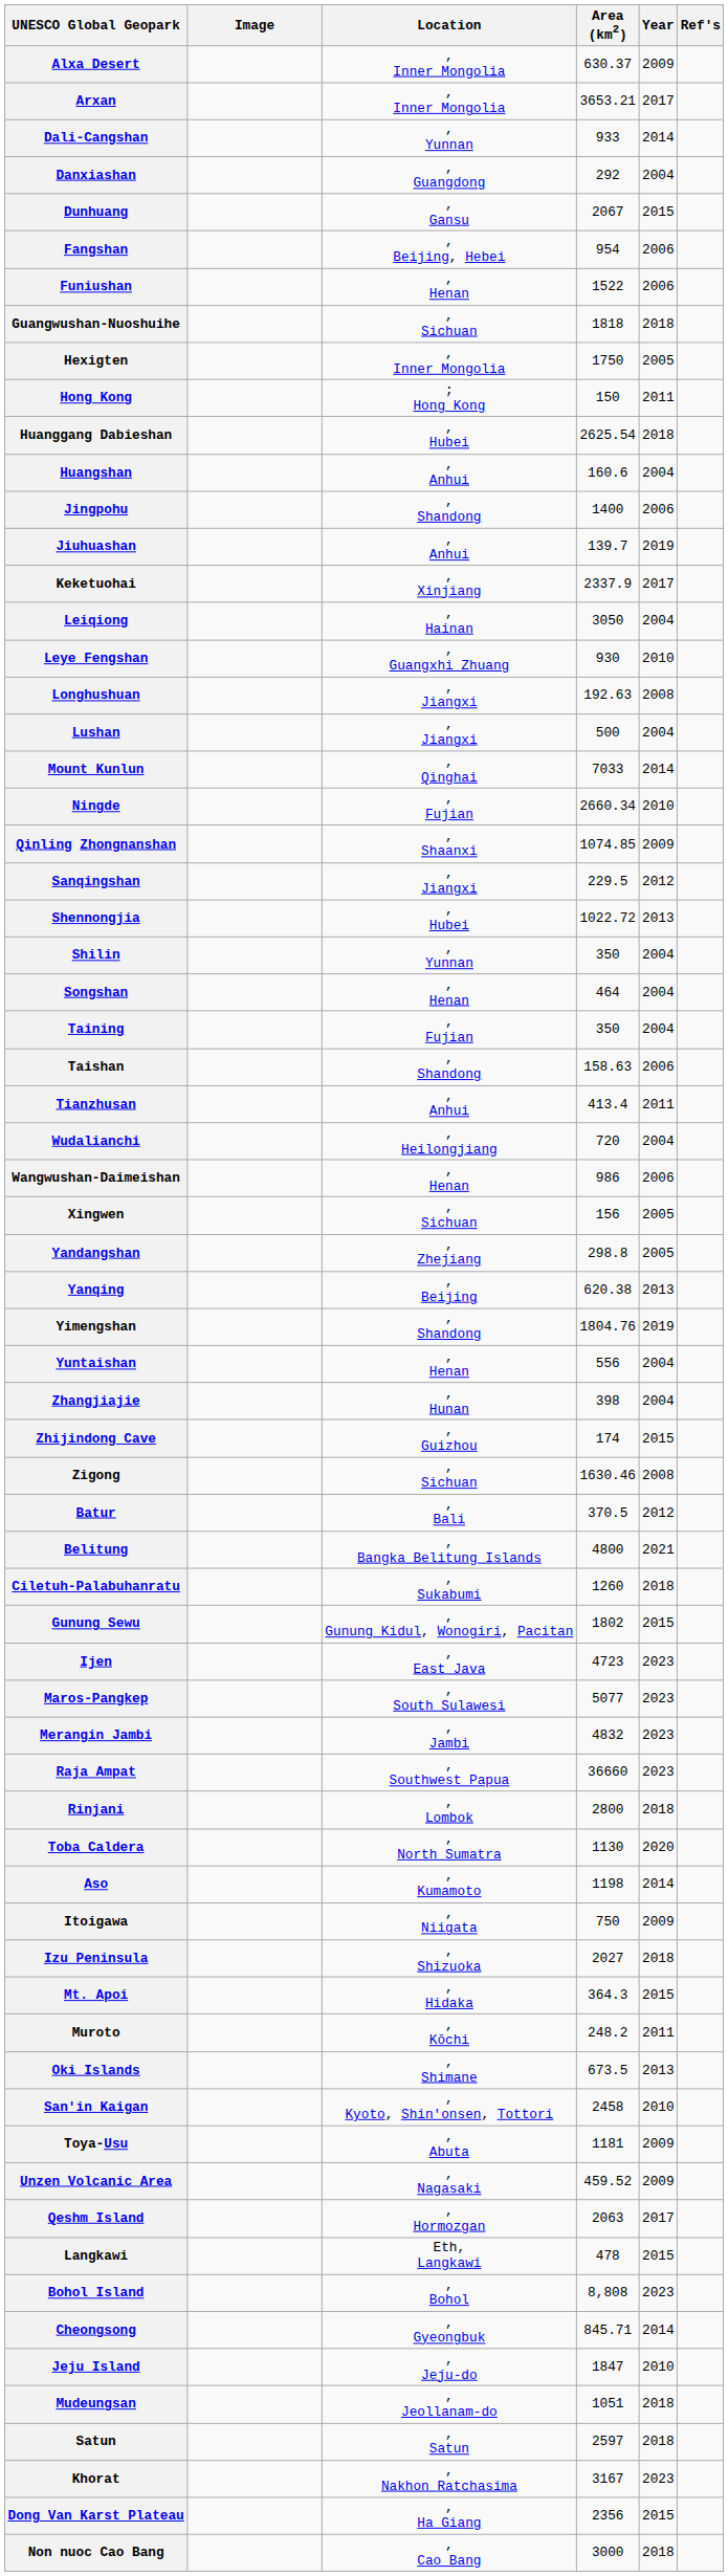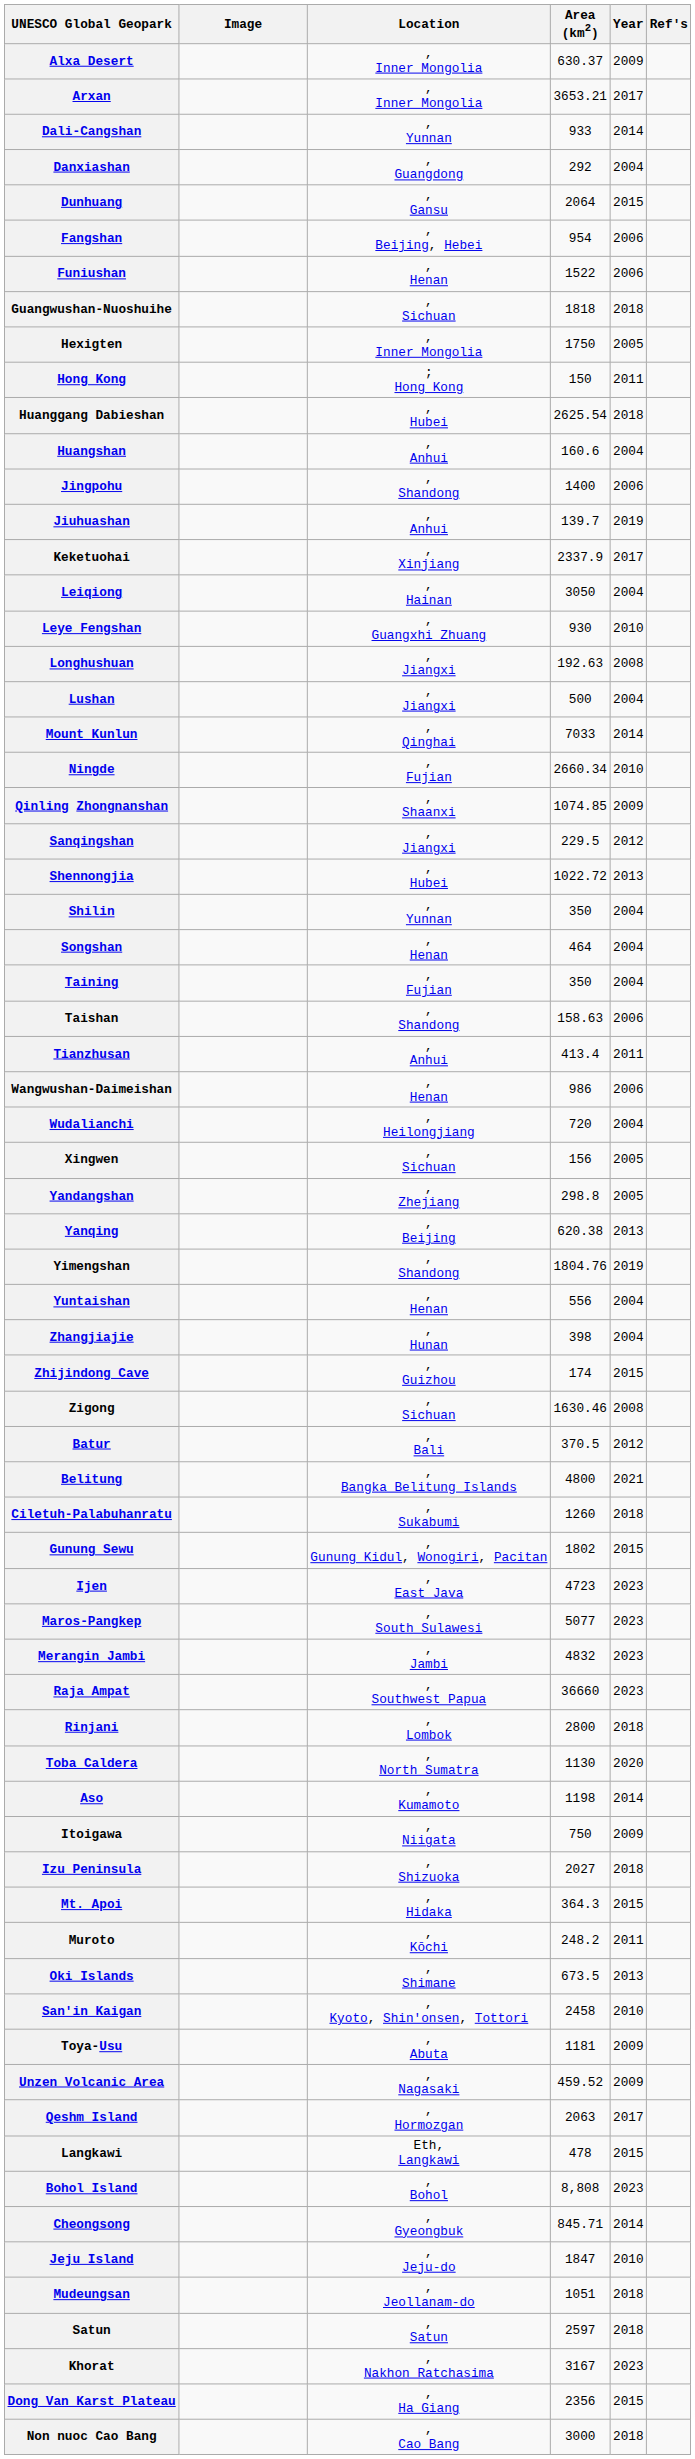Dunhuang | Area (km2): 2067 -> 2064
rows swapped: Wangwushan-Daimeishan <-> Wudalianchi
